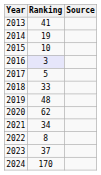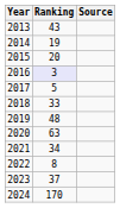2013 | Ranking: 41 -> 43
2015 | Ranking: 10 -> 20
2020 | Ranking: 62 -> 63
